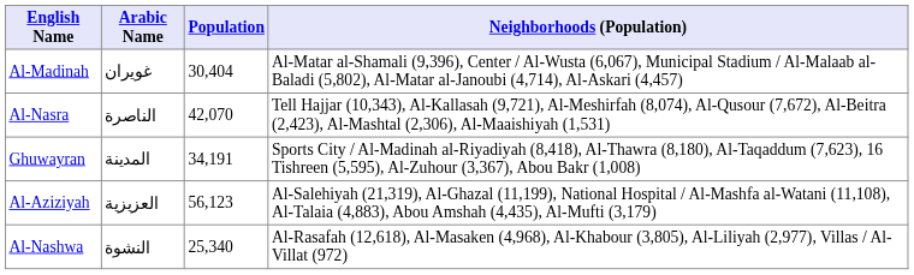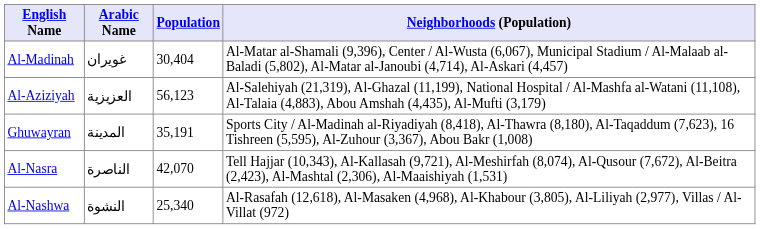rows swapped: Al-Aziziyah <-> Al-Nasra
Ghuwayran | Population: 34,191 -> 35,191
